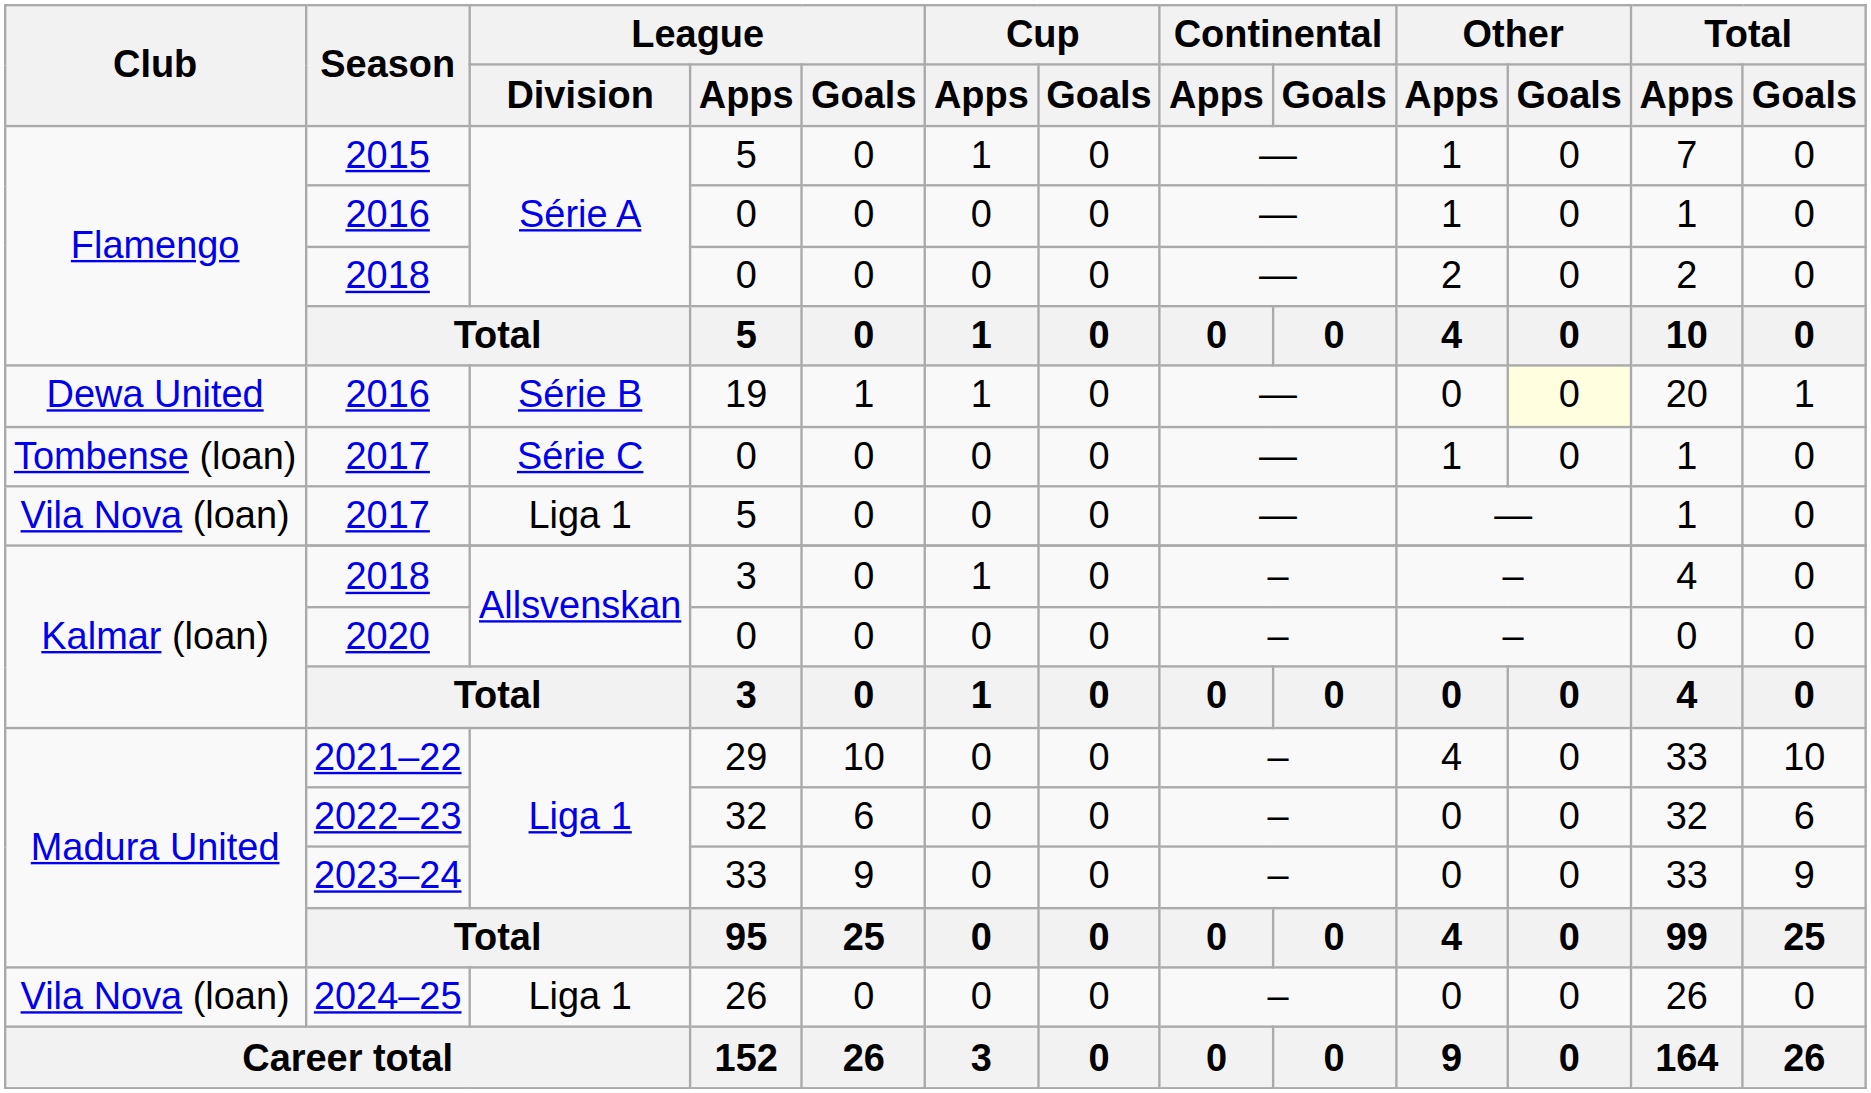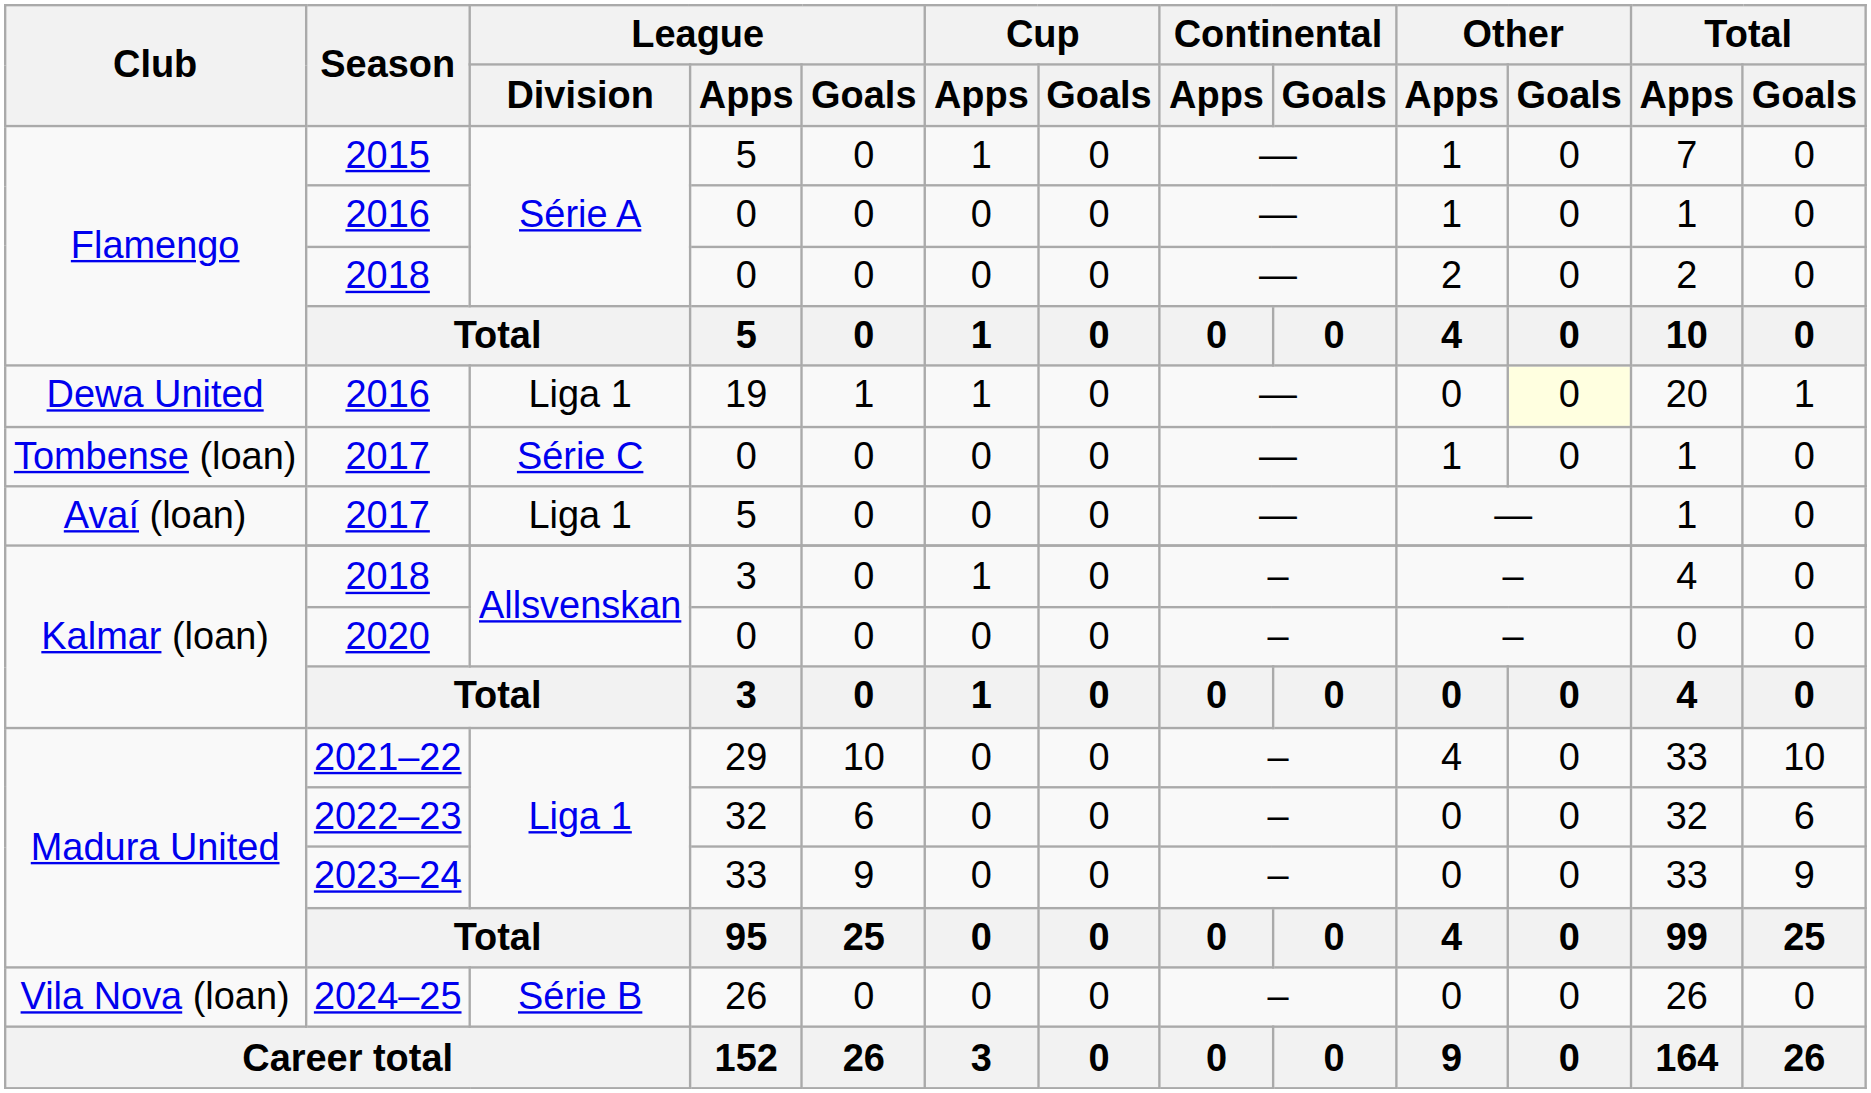2016 / 19 | League / Division: Série B -> Liga 1
2017 / 5 | Club: Vila Nova (loan) -> Avaí (loan)
2024–25 | League / Division: Liga 1 -> Série B
